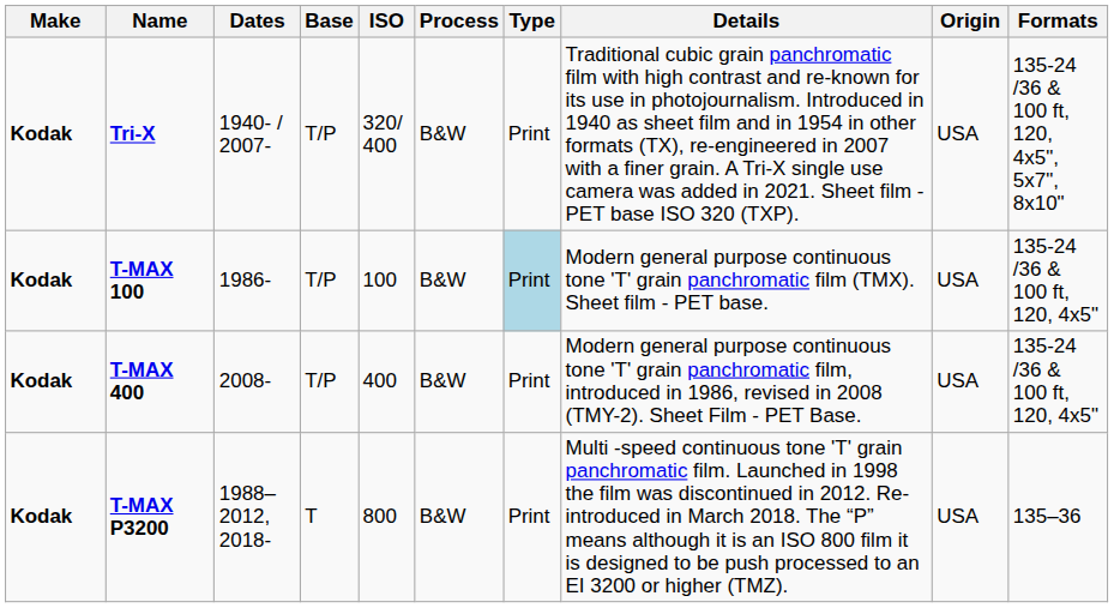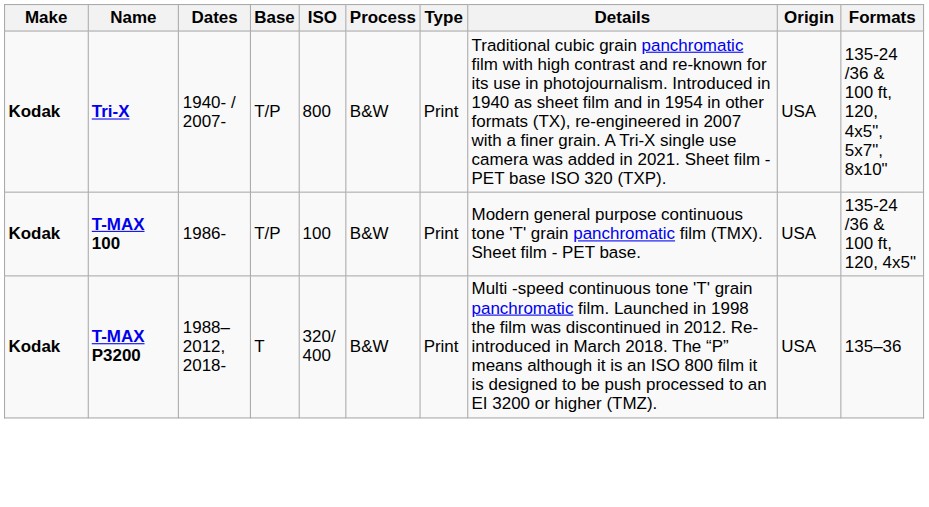Tri-X | ISO: 320/ 400 -> 800
T-MAX 100 | Type: lightblue background -> no background
- row: Kodak | T-MAX 400 | 2008- | T/P | 400 | B&W | Print | Modern general purpose continuous tone 'T' grain panchromatic film, introduced in 1986, revised in 2008 (TMY-2). Sheet Film - PET Base. | USA | 135-24 /36 & 100 ft, 120, 4x5"
T-MAX P3200 | ISO: 800 -> 320/ 400
